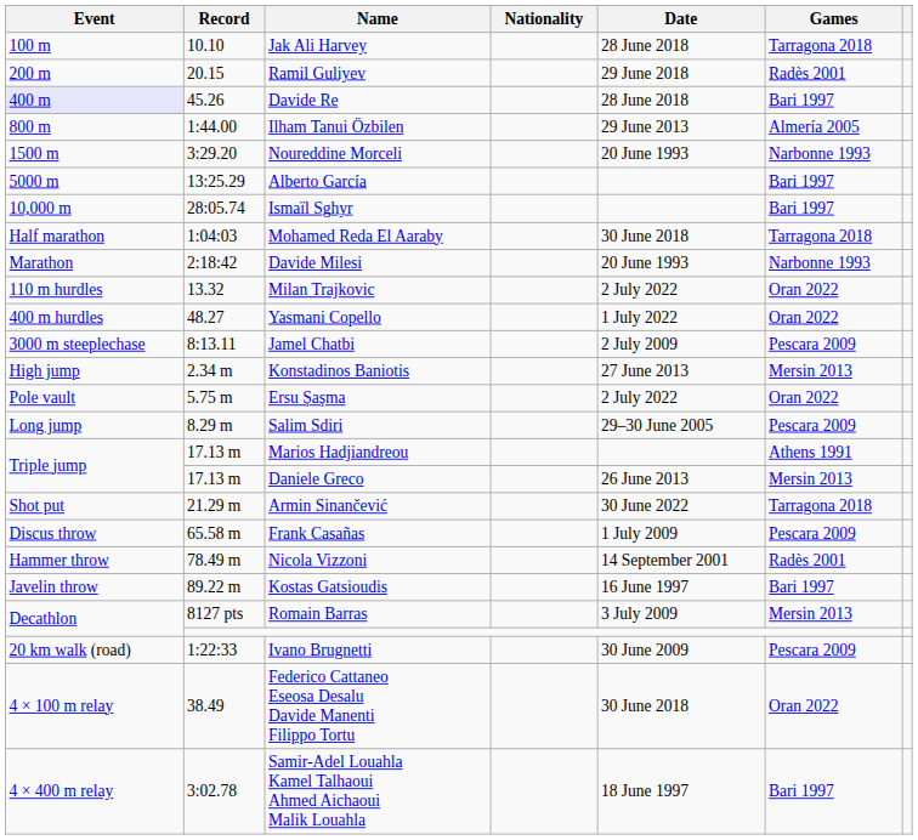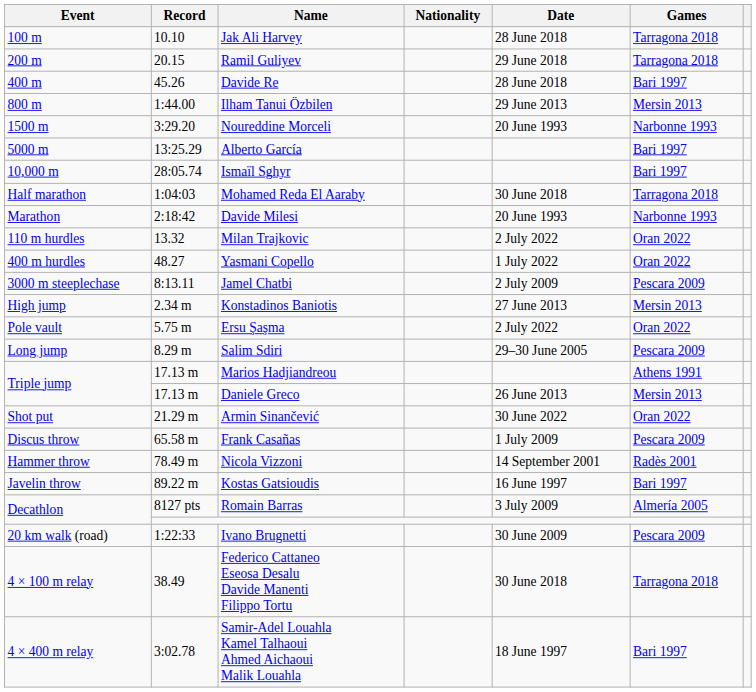Ramil Guliyev | Games: Radès 2001 -> Tarragona 2018
Davide Re | Event: lavender background -> no background
Ilham Tanui Özbilen | Games: Almería 2005 -> Mersin 2013
Armin Sinančević | Games: Tarragona 2018 -> Oran 2022
Romain Barras | Games: Mersin 2013 -> Almería 2005
Federico Cattaneo Eseosa Desalu Davide Manenti Filippo Tortu | Games: Oran 2022 -> Tarragona 2018
